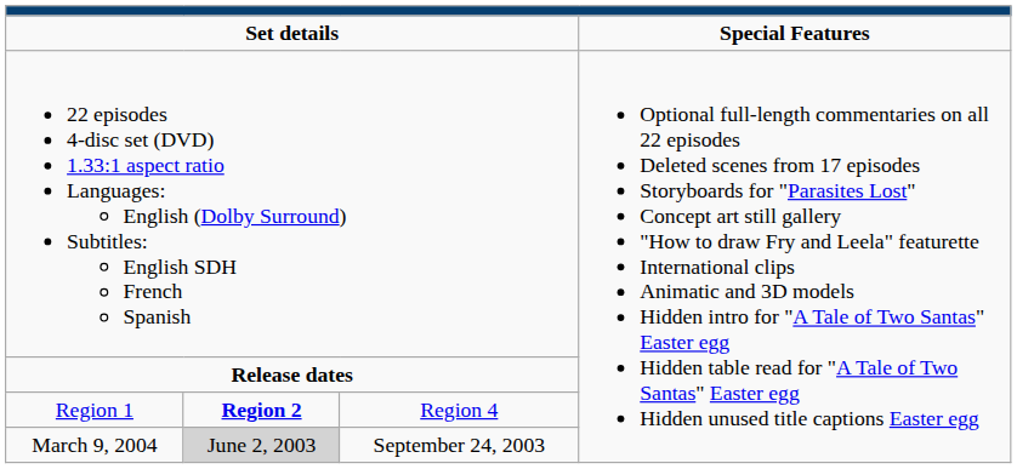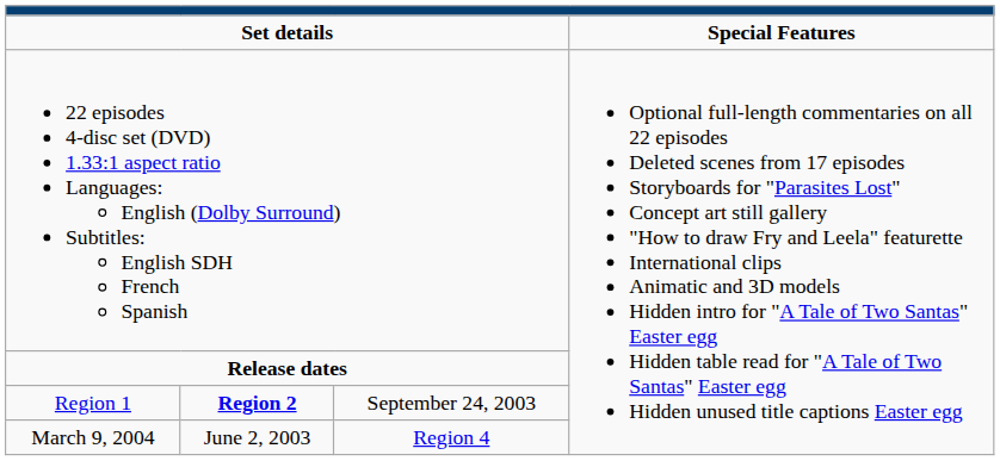Region 1 | column 3: Region 4 -> September 24, 2003
March 9, 2004 | column 2: lightgrey background -> no background
March 9, 2004 | column 3: September 24, 2003 -> Region 4
